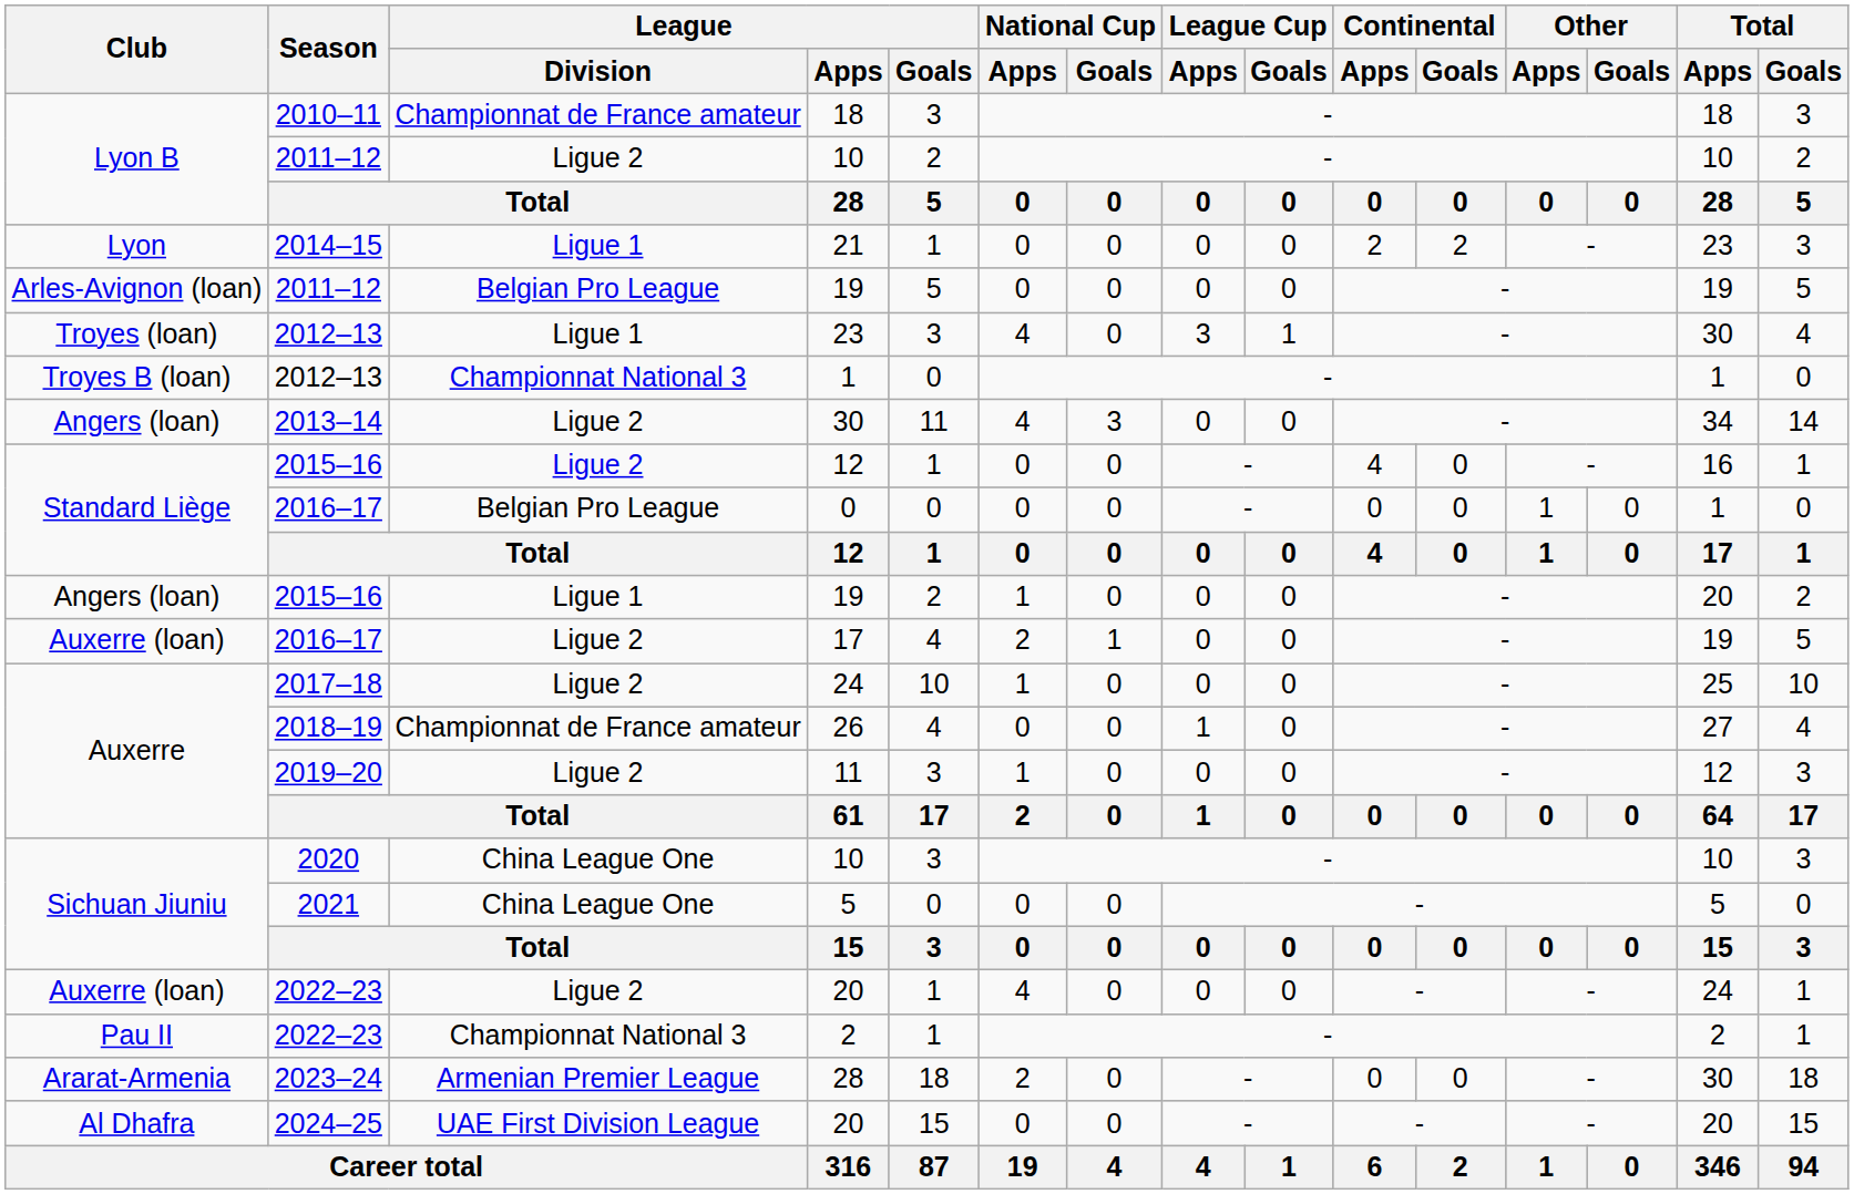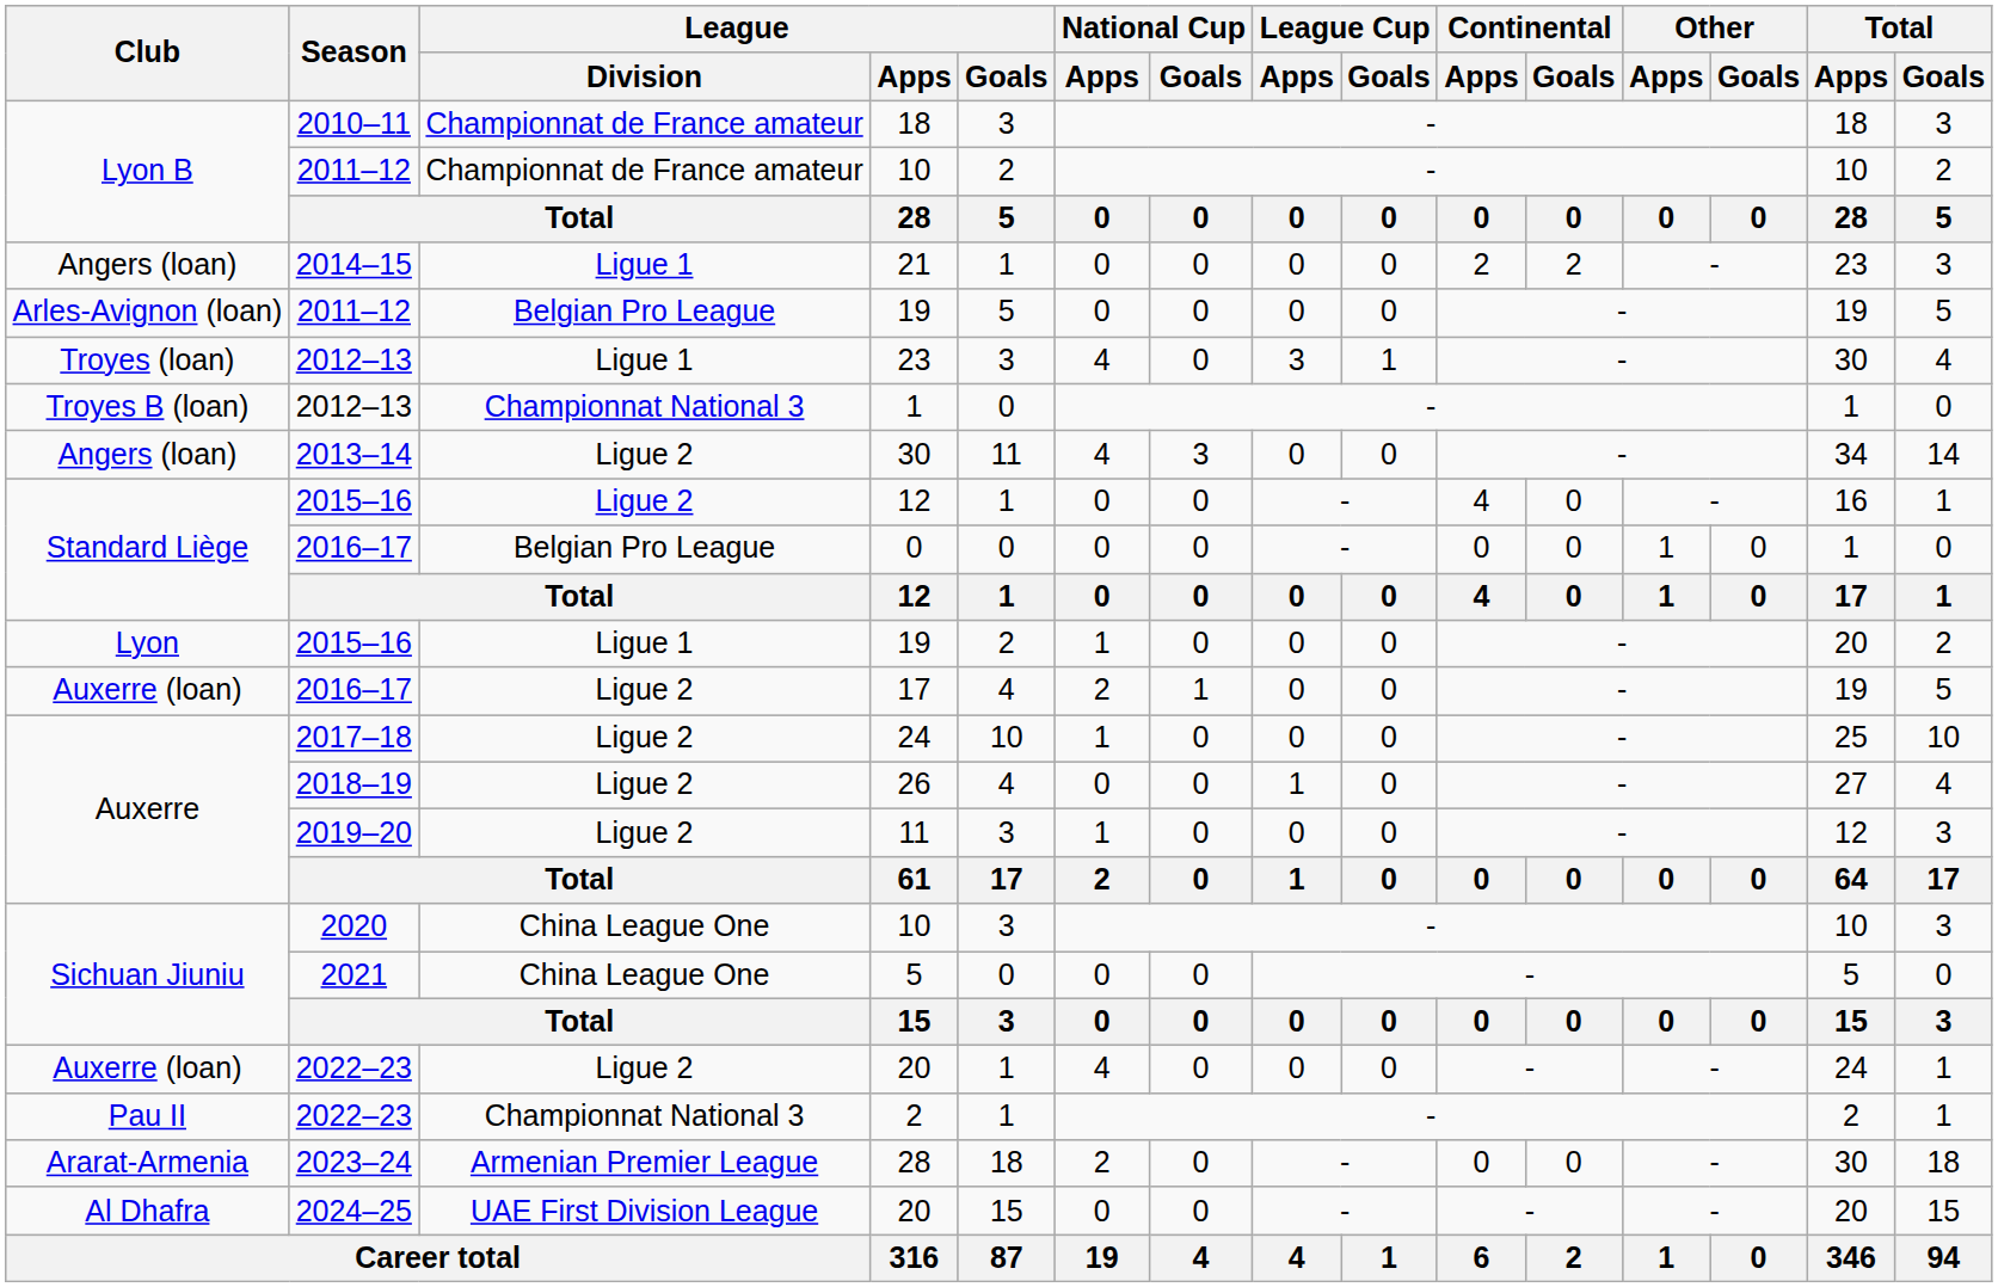2011–12 / 10 | League / Division: Ligue 2 -> Championnat de France amateur
21 | Club: Lyon -> Angers (loan)
2015–16 / 19 | Club: Angers (loan) -> Lyon
26 | League / Division: Championnat de France amateur -> Ligue 2
